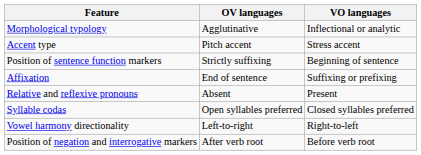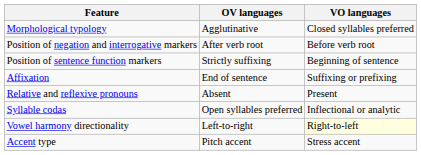Morphological typology | VO languages: Inflectional or analytic -> Closed syllables preferred
rows swapped: Position of negation and interrogative markers <-> Accent type
Syllable codas | VO languages: Closed syllables preferred -> Inflectional or analytic
Vowel harmony directionality | VO languages: no background -> lightyellow background
